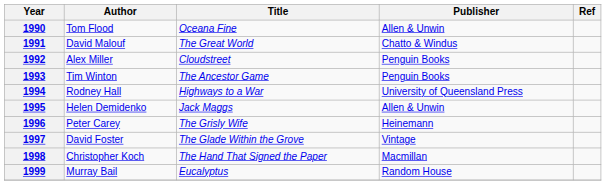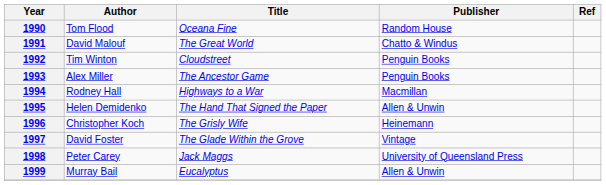1990 | Publisher: Allen & Unwin -> Random House
1992 | Author: Alex Miller -> Tim Winton
1993 | Author: Tim Winton -> Alex Miller
1994 | Publisher: University of Queensland Press -> Macmillan
1995 | Title: Jack Maggs -> The Hand That Signed the Paper
1996 | Author: Peter Carey -> Christopher Koch
1998 | Author: Christopher Koch -> Peter Carey
1998 | Title: The Hand That Signed the Paper -> Jack Maggs
1998 | Publisher: Macmillan -> University of Queensland Press
1999 | Publisher: Random House -> Allen & Unwin
